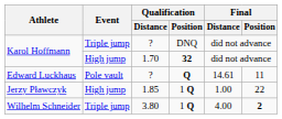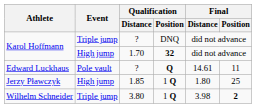Jerzy Pławczyk | Final / Distance: 1.00 -> 1.80
Jerzy Pławczyk | Final / Position: 22 -> 25
Wilhelm Schneider | Final / Distance: 4.00 -> 3.98
